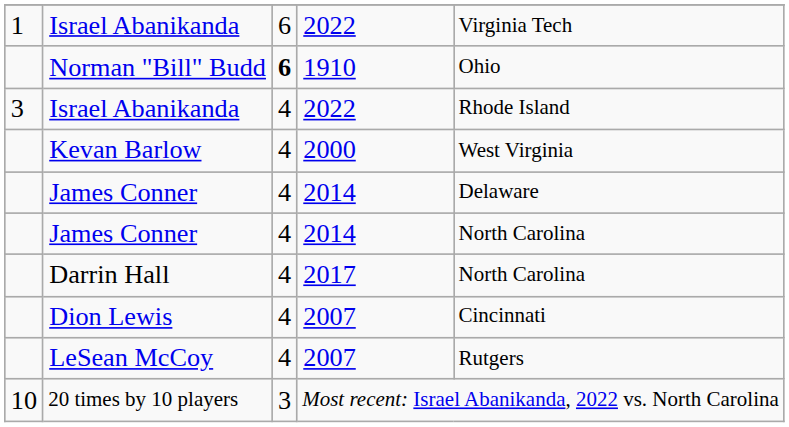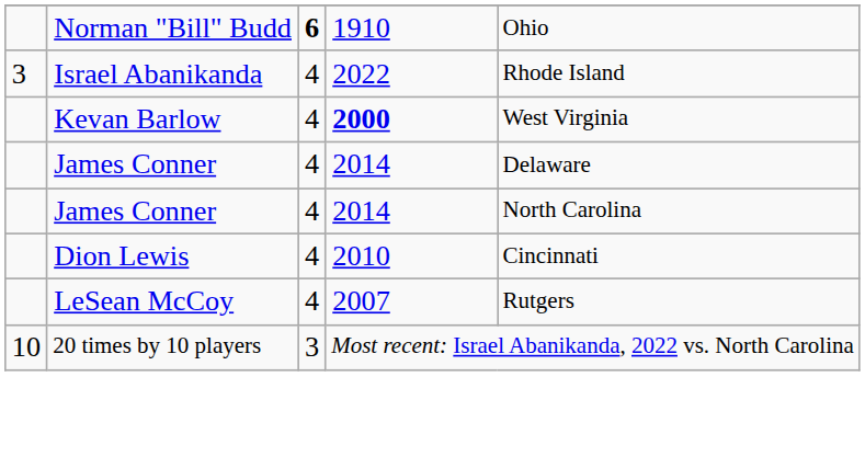- row: 1 | Israel Abanikanda | 6 | 2022 | Virginia Tech
Kevan Barlow | column 4: normal -> bold
- row: Darrin Hall | 4 | 2017 | North Carolina
Dion Lewis | column 4: 2007 -> 2010
